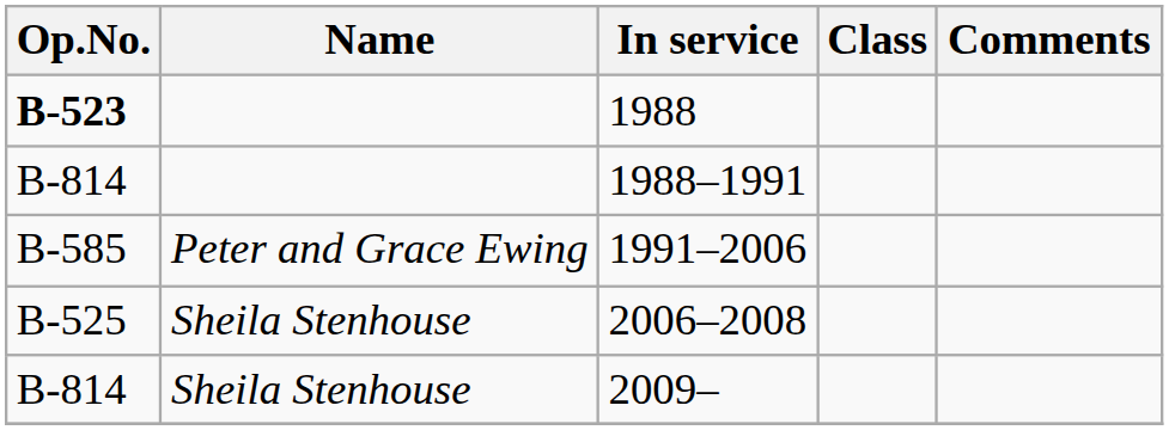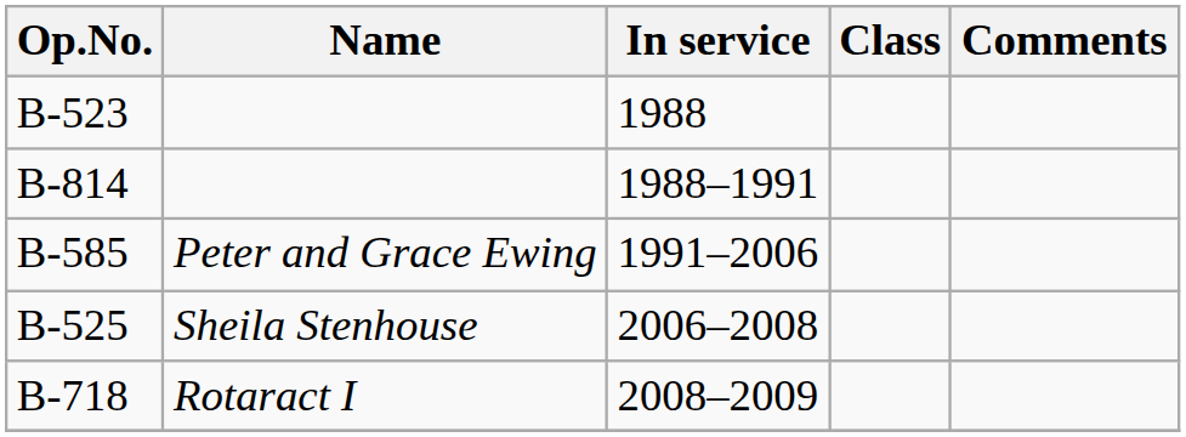1988 | Op.No.: bold -> normal
+ row: B-718 | Rotaract I | 2008–2009
- row: B-814 | Sheila Stenhouse | 2009–
